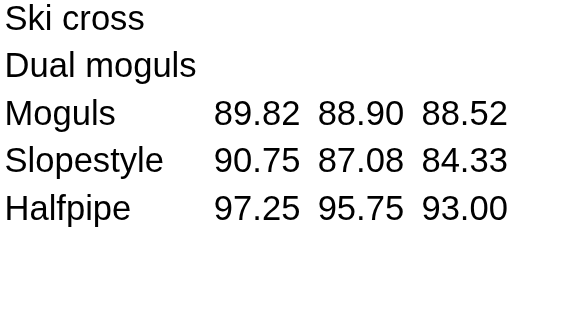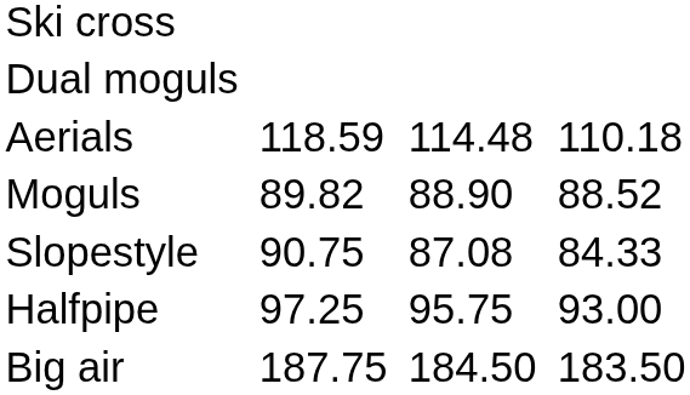+ row: Aerials | 118.59 | 114.48 | 110.18
+ row: Big air | 187.75 | 184.50 | 183.50
